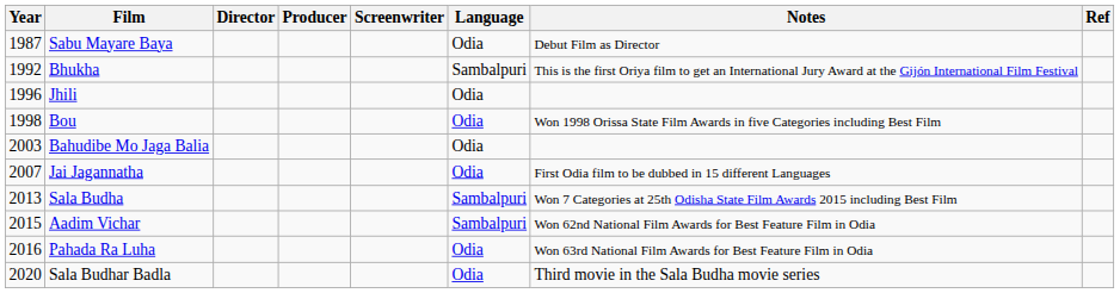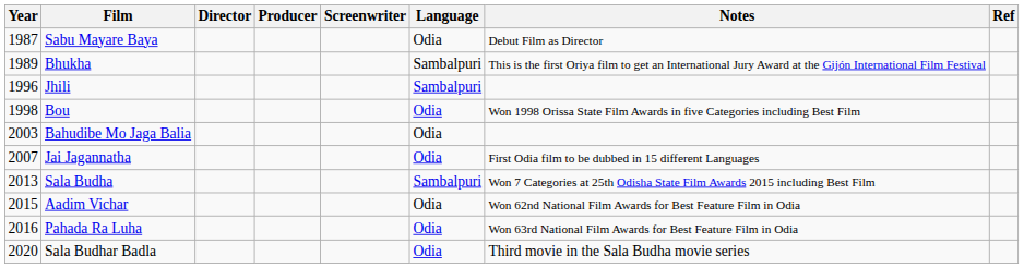Bhukha | Year: 1992 -> 1989
Jhili | Language: Odia -> Sambalpuri
Aadim Vichar | Language: Sambalpuri -> Odia
